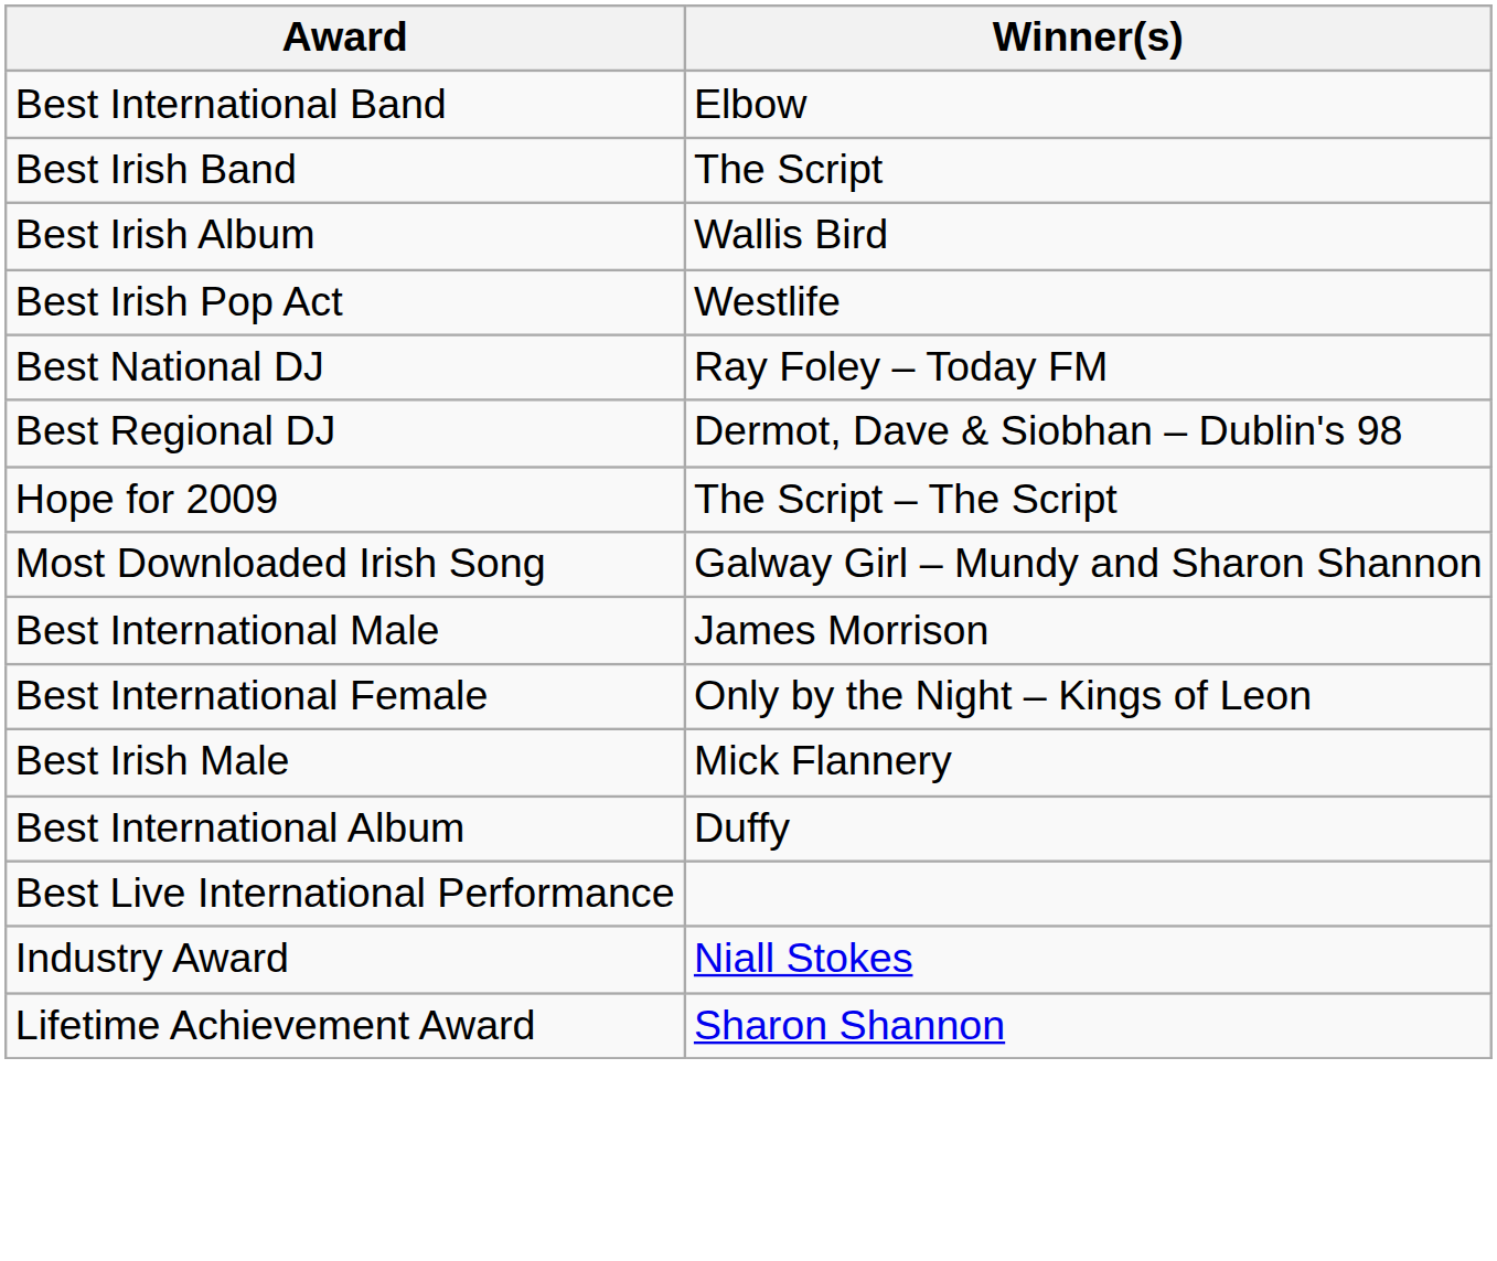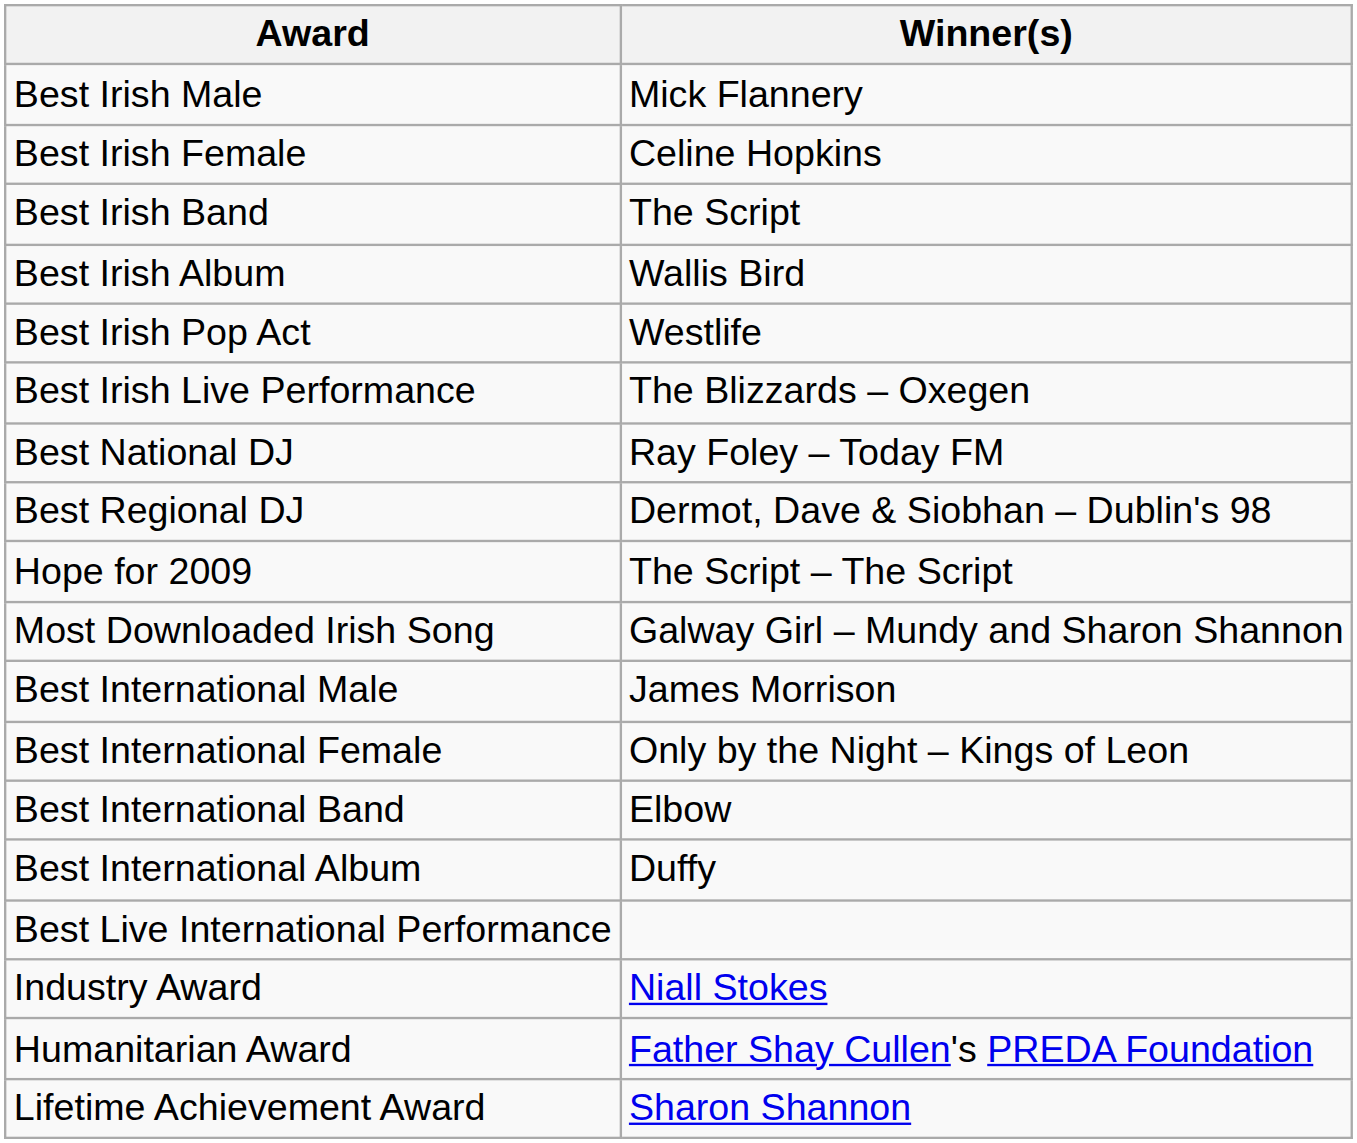rows swapped: Best Irish Male <-> Best International Band
+ row: Best Irish Female | Celine Hopkins
+ row: Best Irish Live Performance | The Blizzards – Oxegen
+ row: Humanitarian Award | Father Shay Cullen's PREDA Foundation
